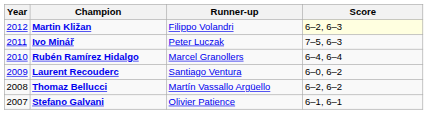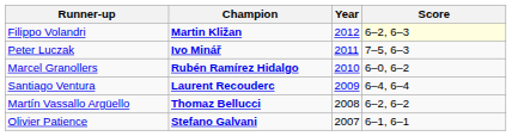columns swapped: Year <-> Runner-up
Rubén Ramírez Hidalgo | Score: 6–4, 6–4 -> 6–0, 6–2
Laurent Recouderc | Score: 6–0, 6–2 -> 6–4, 6–4
